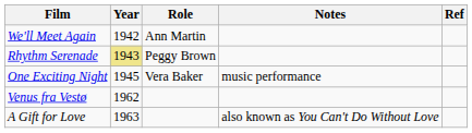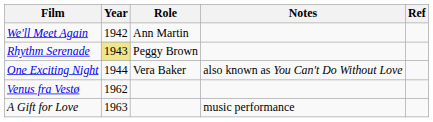One Exciting Night | Year: 1945 -> 1944
One Exciting Night | Notes: music performance -> also known as You Can't Do Without Love
A Gift for Love | Notes: also known as You Can't Do Without Love -> music performance
